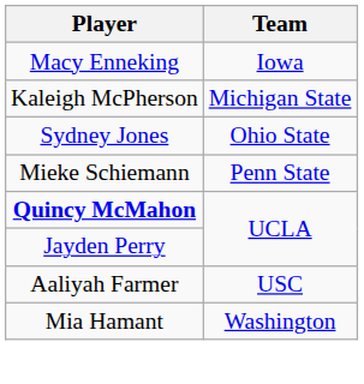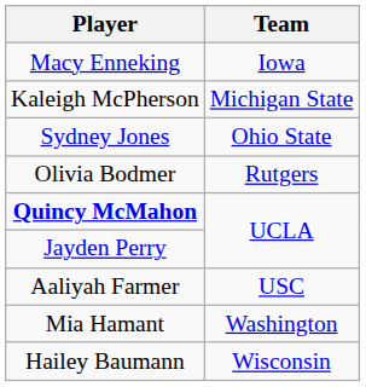- row: Mieke Schiemann | Penn State
+ row: Olivia Bodmer | Rutgers
+ row: Hailey Baumann | Wisconsin
